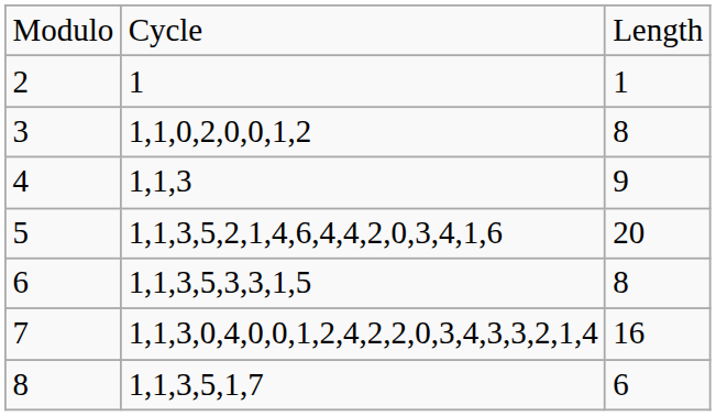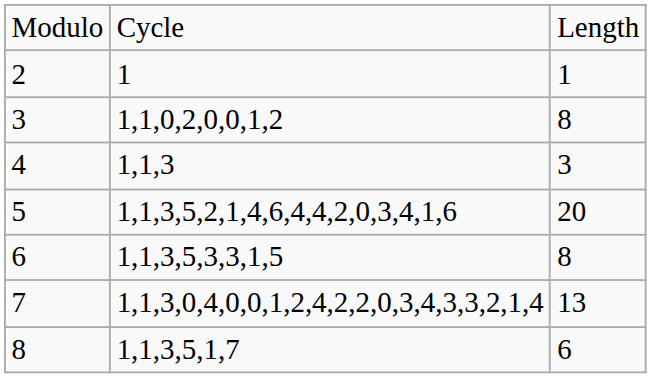4 | column 3: 9 -> 3
7 | column 3: 16 -> 13
